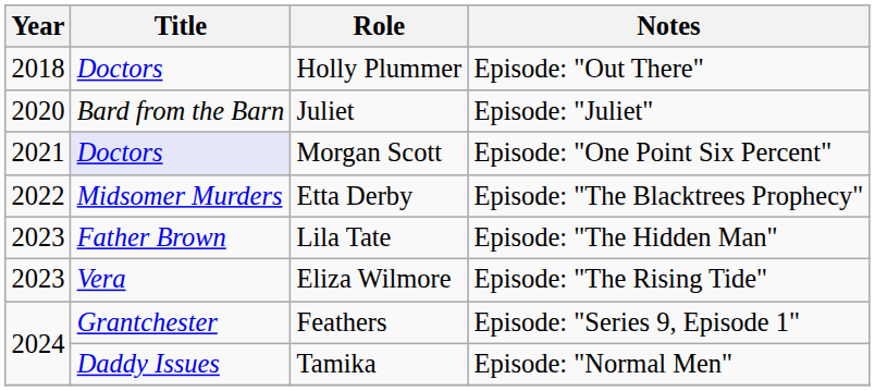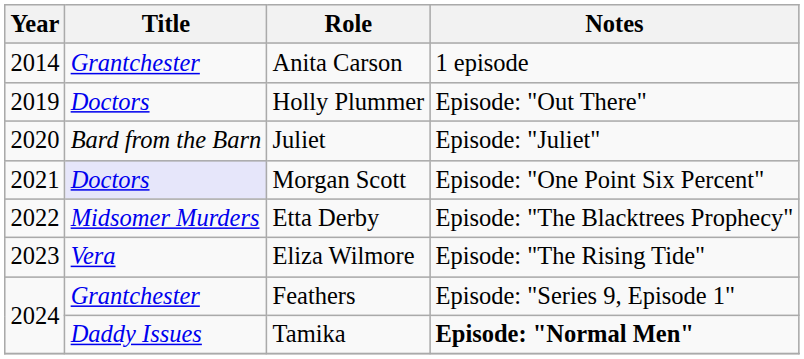+ row: 2014 | Grantchester | Anita Carson | 1 episode
Holly Plummer | Year: 2018 -> 2019
- row: 2023 | Father Brown | Lila Tate | Episode: "The Hidden Man"
Tamika | Notes: normal -> bold
